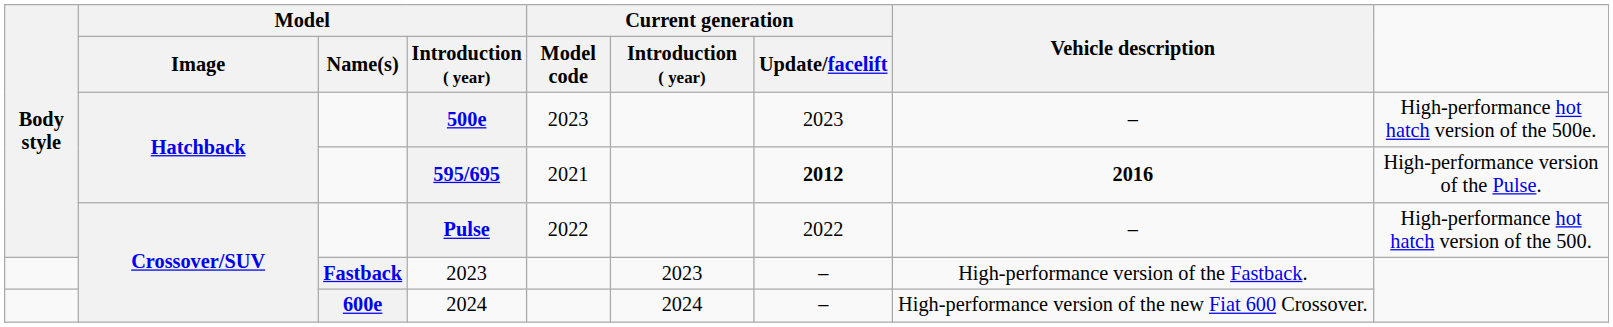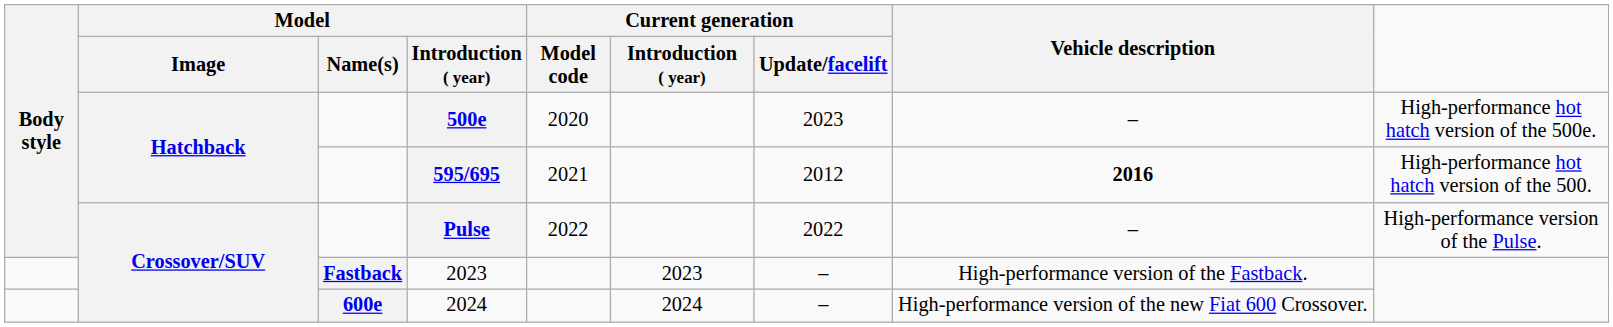500e | Current generation / Model code: 2023 -> 2020
595/695 | Current generation / Update/facelift: bold -> normal
595/695 | column 9: High-performance version of the Pulse. -> High-performance hot hatch version of the 500.
Pulse | column 9: High-performance hot hatch version of the 500. -> High-performance version of the Pulse.
